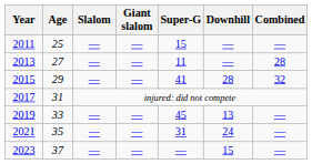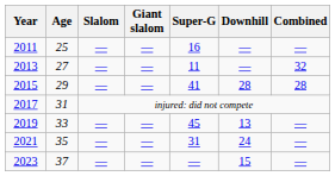2011 | Super-G: 15 -> 16
2013 | Combined: 28 -> 32
2015 | Combined: 32 -> 28
